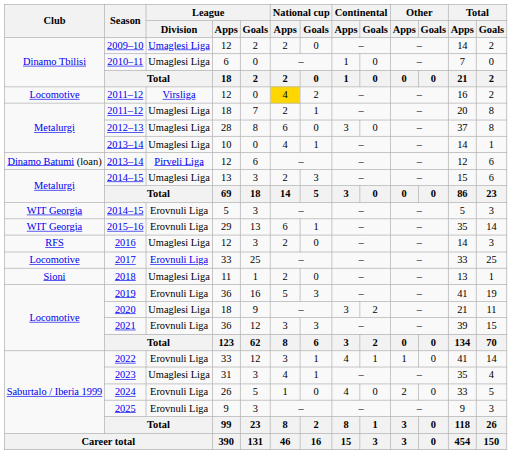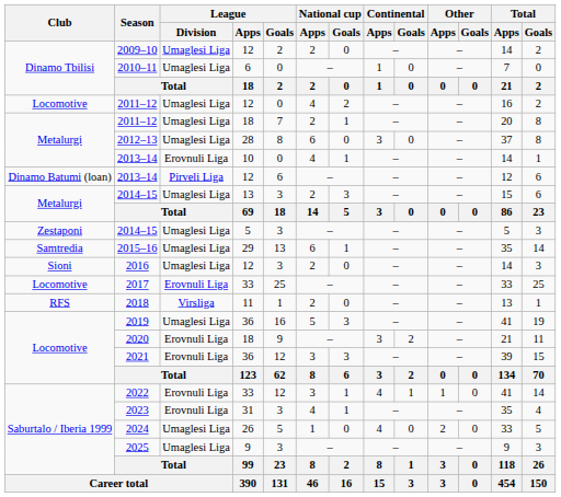2011–12 / 12 | League / Division: Virsliga -> Umaglesi Liga
2011–12 / 12 | National cup / Apps: gold background -> no background
2013–14 / 10 | League / Division: Umaglesi Liga -> Erovnuli Liga
2014–15 / 5 | Club: WIT Georgia -> Zestaponi
2014–15 / 5 | League / Division: Erovnuli Liga -> Umaglesi Liga
2015–16 | Club: WIT Georgia -> Samtredia
2015–16 | League / Division: Erovnuli Liga -> Umaglesi Liga
2016 | Club: RFS -> Sioni
2018 | Club: Sioni -> RFS
2018 | League / Division: Umaglesi Liga -> Virsliga
2019 | League / Division: Erovnuli Liga -> Umaglesi Liga
2020 | League / Division: Umaglesi Liga -> Erovnuli Liga
2023 | League / Division: Umaglesi Liga -> Erovnuli Liga
2024 | League / Division: Erovnuli Liga -> Umaglesi Liga
2025 | League / Division: Erovnuli Liga -> Umaglesi Liga
